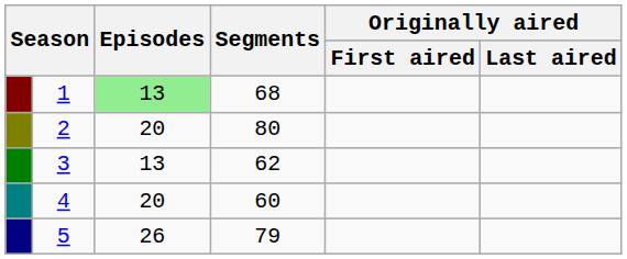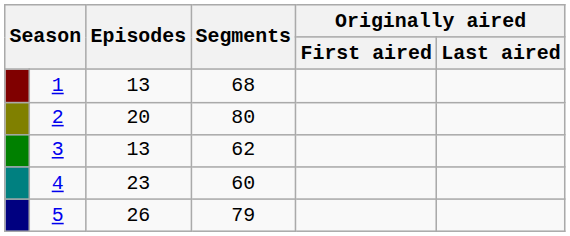1 | Episodes: lightgreen background -> no background
4 | Episodes: 20 -> 23
